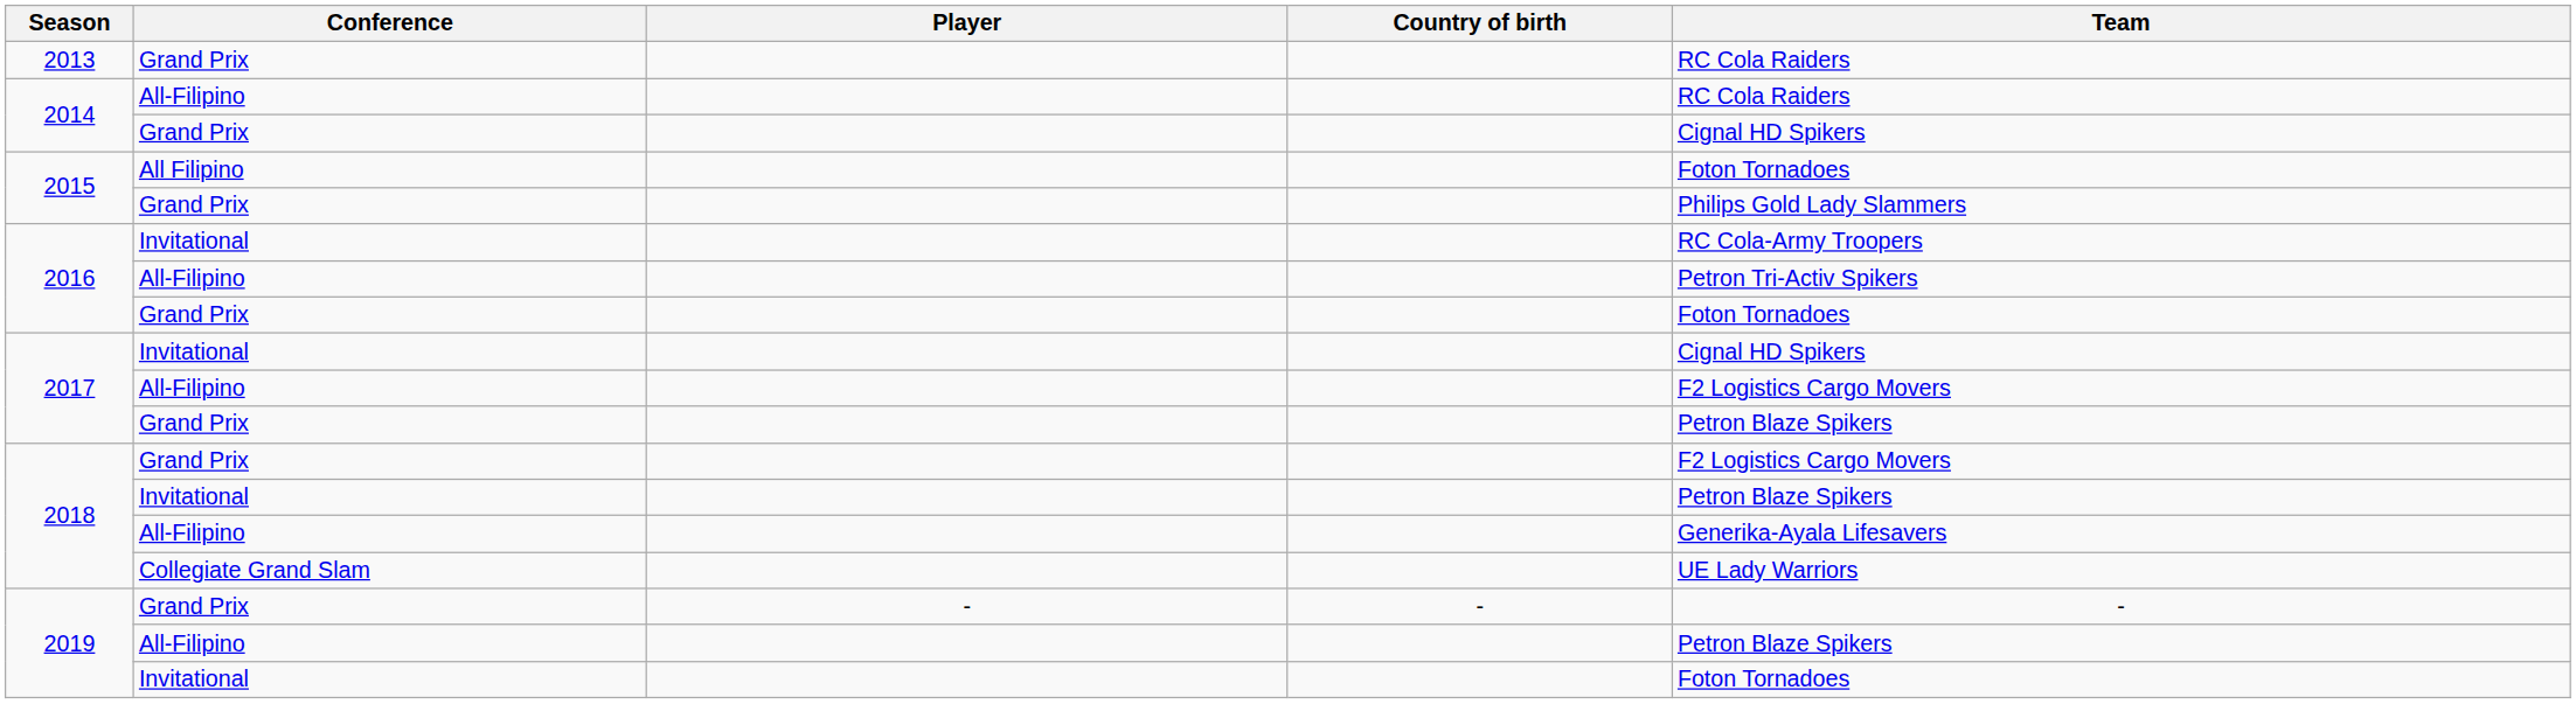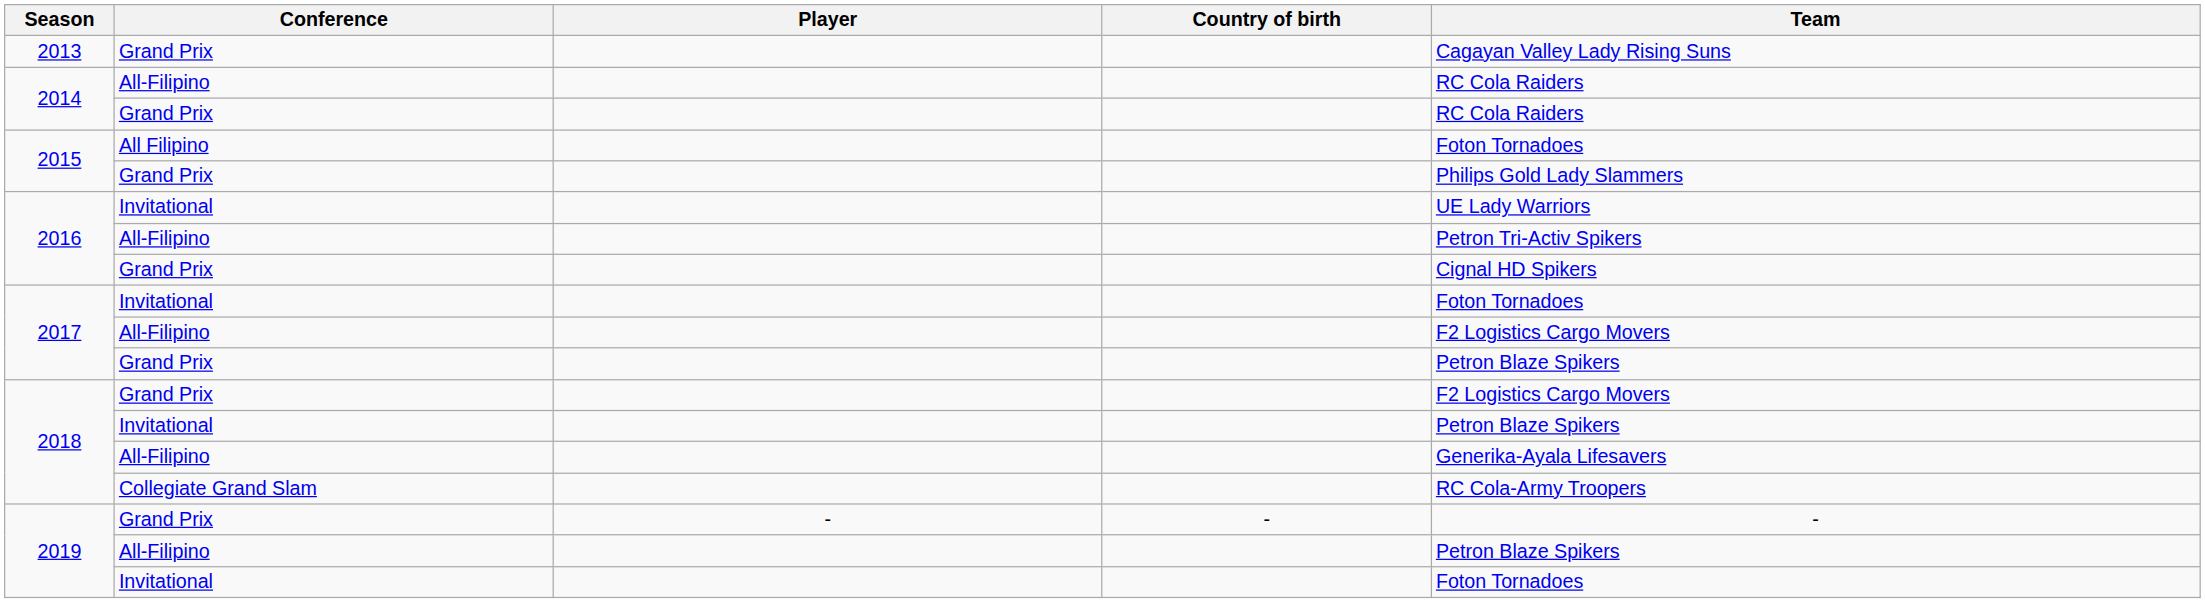2013 | Team: RC Cola Raiders -> Cagayan Valley Lady Rising Suns
2014 / Grand Prix | Team: Cignal HD Spikers -> RC Cola Raiders
2016 / Invitational | Team: RC Cola-Army Troopers -> UE Lady Warriors
2016 / Grand Prix | Team: Foton Tornadoes -> Cignal HD Spikers
2017 / Invitational | Team: Cignal HD Spikers -> Foton Tornadoes
2018 / Collegiate Grand Slam | Team: UE Lady Warriors -> RC Cola-Army Troopers
